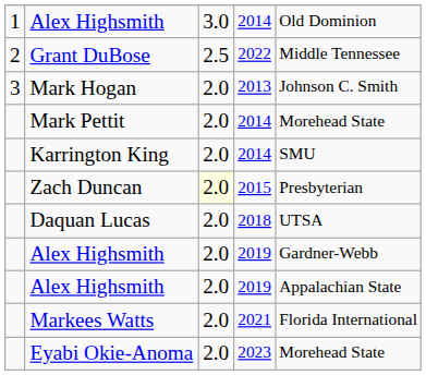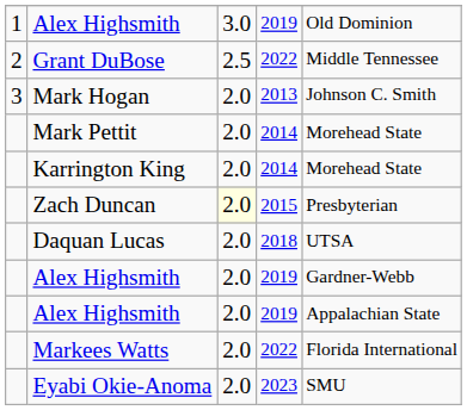1 / Alex Highsmith | column 4: 2014 -> 2019
Karrington King | column 5: SMU -> Morehead State
Markees Watts | column 4: 2021 -> 2022
Eyabi Okie-Anoma | column 5: Morehead State -> SMU
